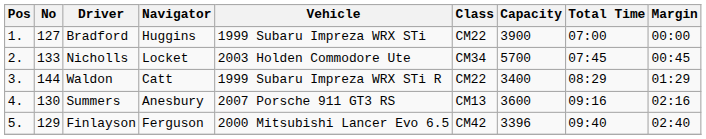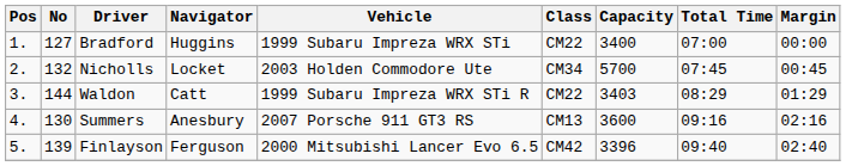Bradford | Capacity: 3900 -> 3400
Nicholls | No: 133 -> 132
Waldon | Capacity: 3400 -> 3403
Finlayson | No: 129 -> 139
